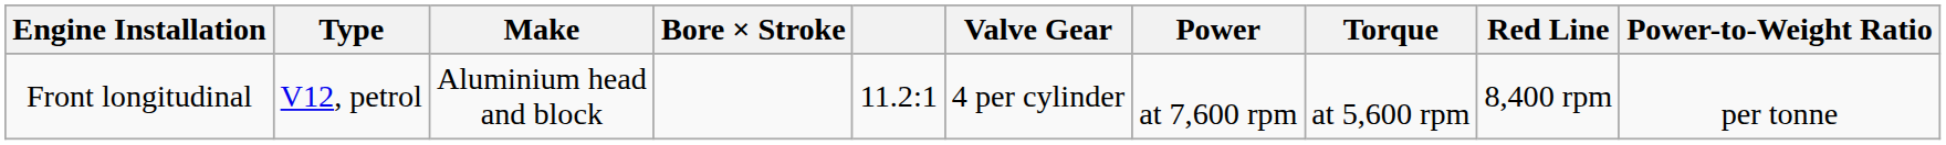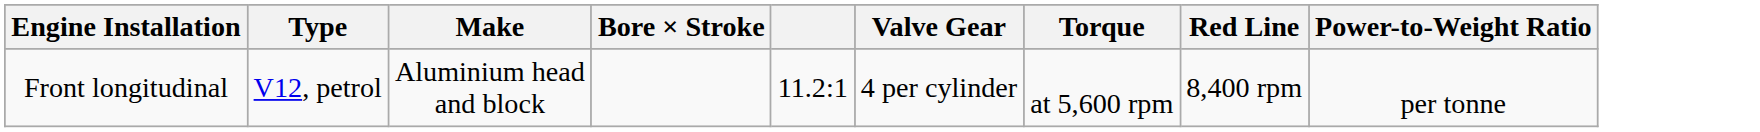- column: Power | at 7,600 rpm
